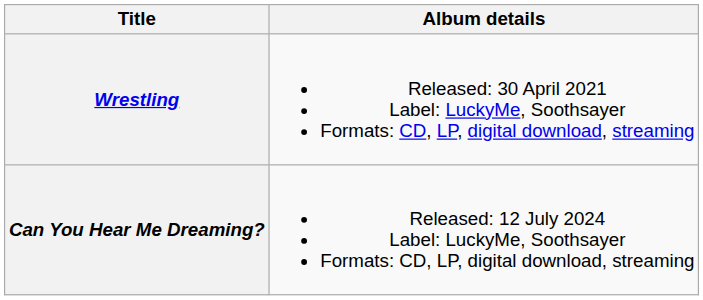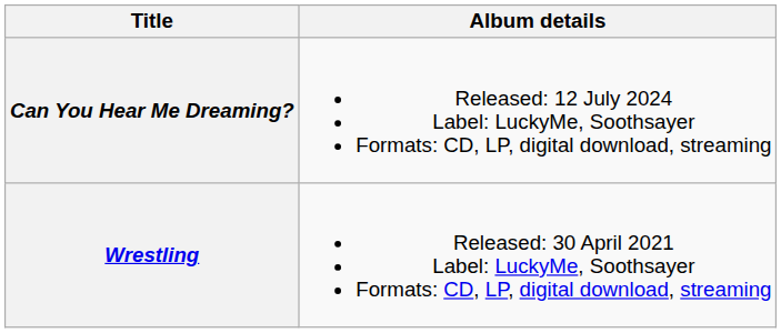rows swapped: Wrestling <-> Can You Hear Me Dreaming?
